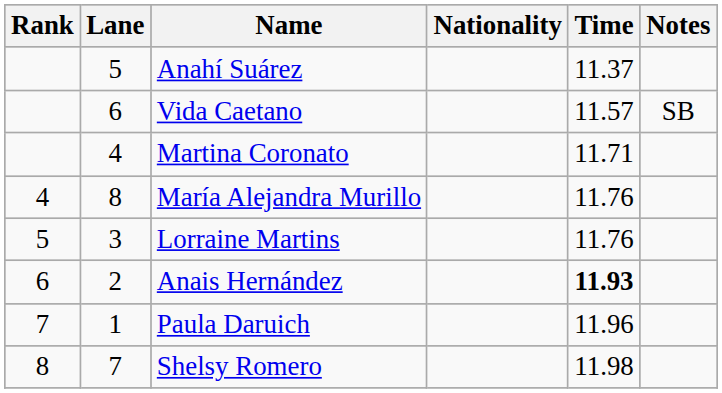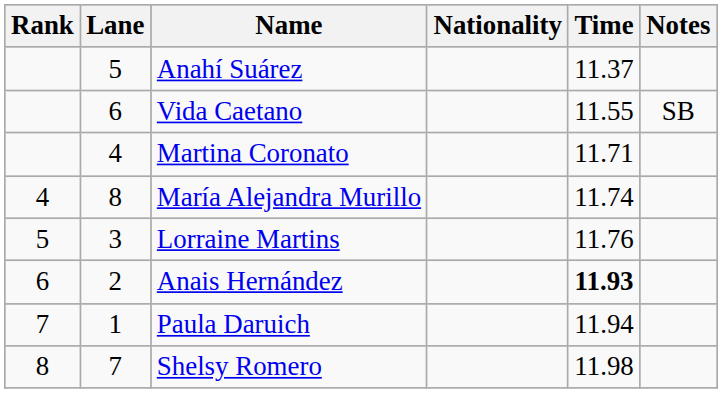Vida Caetano | Time: 11.57 -> 11.55
María Alejandra Murillo | Time: 11.76 -> 11.74
Paula Daruich | Time: 11.96 -> 11.94
